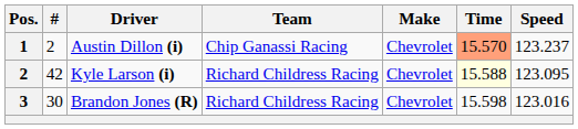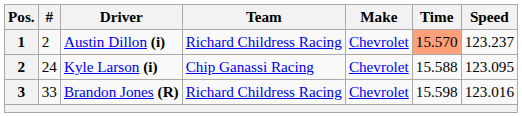Austin Dillon (i) | Team: Chip Ganassi Racing -> Richard Childress Racing
Kyle Larson (i) | #: 42 -> 24
Kyle Larson (i) | Team: Richard Childress Racing -> Chip Ganassi Racing
Kyle Larson (i) | Time: lightyellow background -> no background
Brandon Jones (R) | #: 30 -> 33
